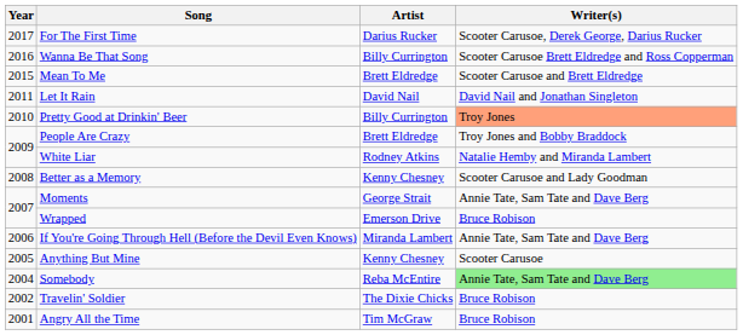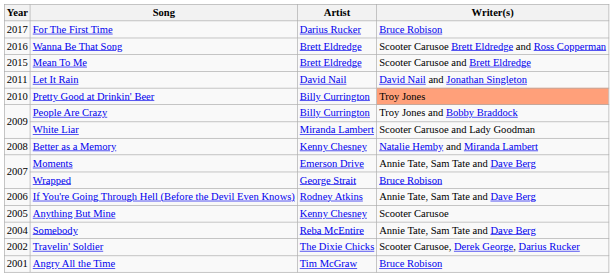For The First Time | Writer(s): Scooter Carusoe, Derek George, Darius Rucker -> Bruce Robison
Wanna Be That Song | Artist: Billy Currington -> Brett Eldredge
People Are Crazy | Artist: Brett Eldredge -> Billy Currington
White Liar | Artist: Rodney Atkins -> Miranda Lambert
White Liar | Writer(s): Natalie Hemby and Miranda Lambert -> Scooter Carusoe and Lady Goodman
Better as a Memory | Writer(s): Scooter Carusoe and Lady Goodman -> Natalie Hemby and Miranda Lambert
Moments | Artist: George Strait -> Emerson Drive
Wrapped | Artist: Emerson Drive -> George Strait
If You're Going Through Hell (Before the Devil Even Knows) | Artist: Miranda Lambert -> Rodney Atkins
Somebody | Writer(s): lightgreen background -> no background
Travelin' Soldier | Writer(s): Bruce Robison -> Scooter Carusoe, Derek George, Darius Rucker
